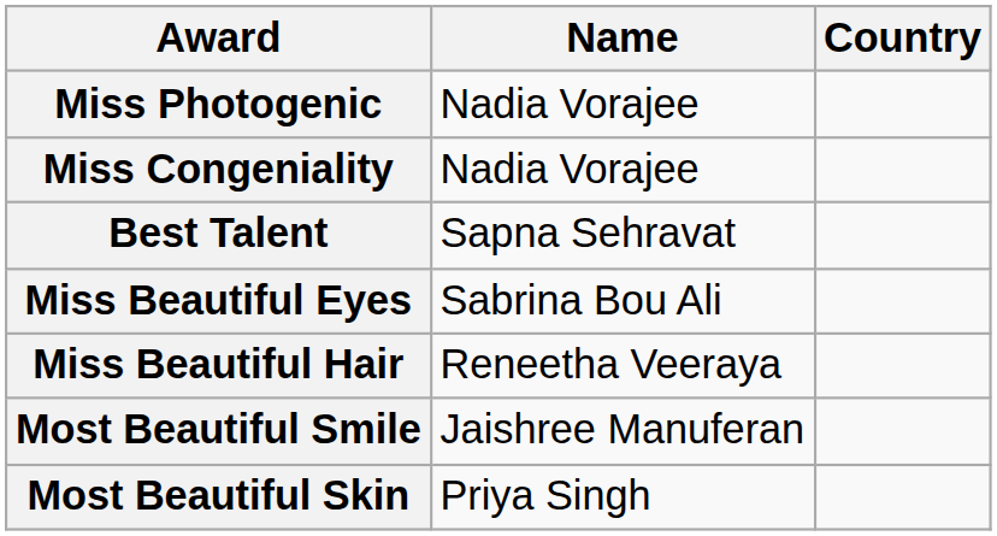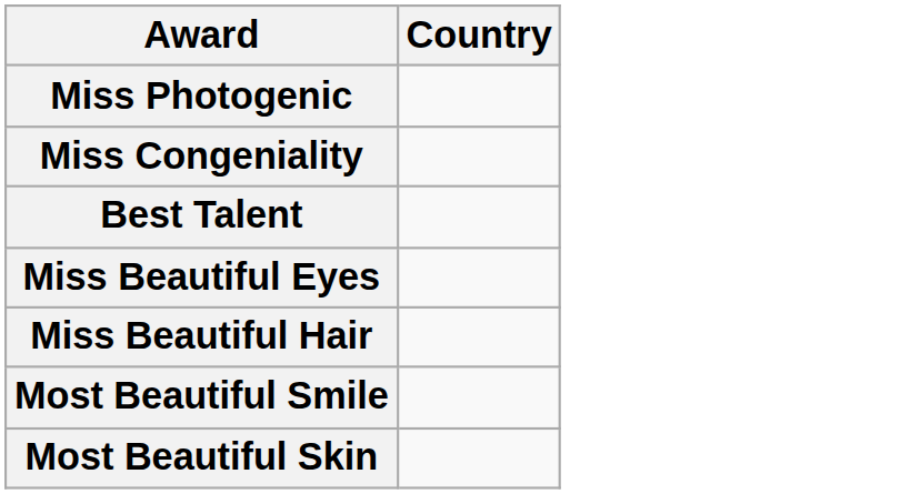- column: Name | Nadia Vorajee | Nadia Vorajee | Sapna Sehravat | Sabrina Bou Ali | Reneetha Veeraya | Jaishree Manuferan | Priya Singh
